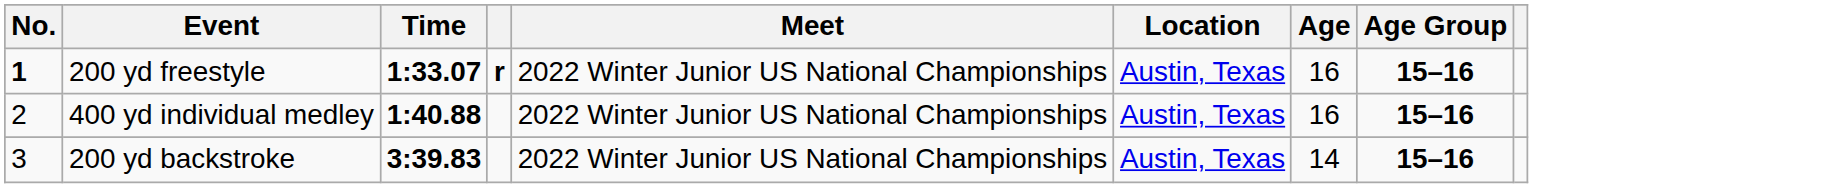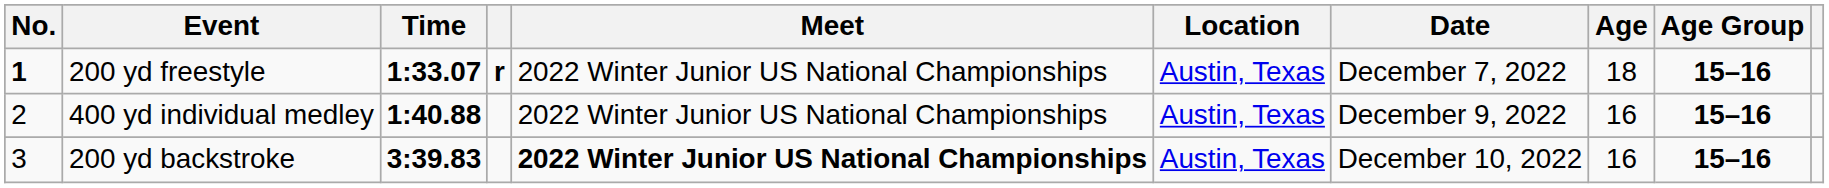+ column: Date | December 7, 2022 | December 9, 2022 | December 10, 2022
200 yd freestyle | Age: 16 -> 18
200 yd backstroke | Meet: normal -> bold
200 yd backstroke | Age: 14 -> 16
